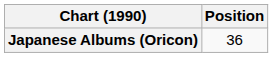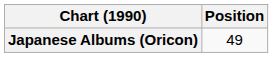Japanese Albums (Oricon) | Position: 36 -> 49
